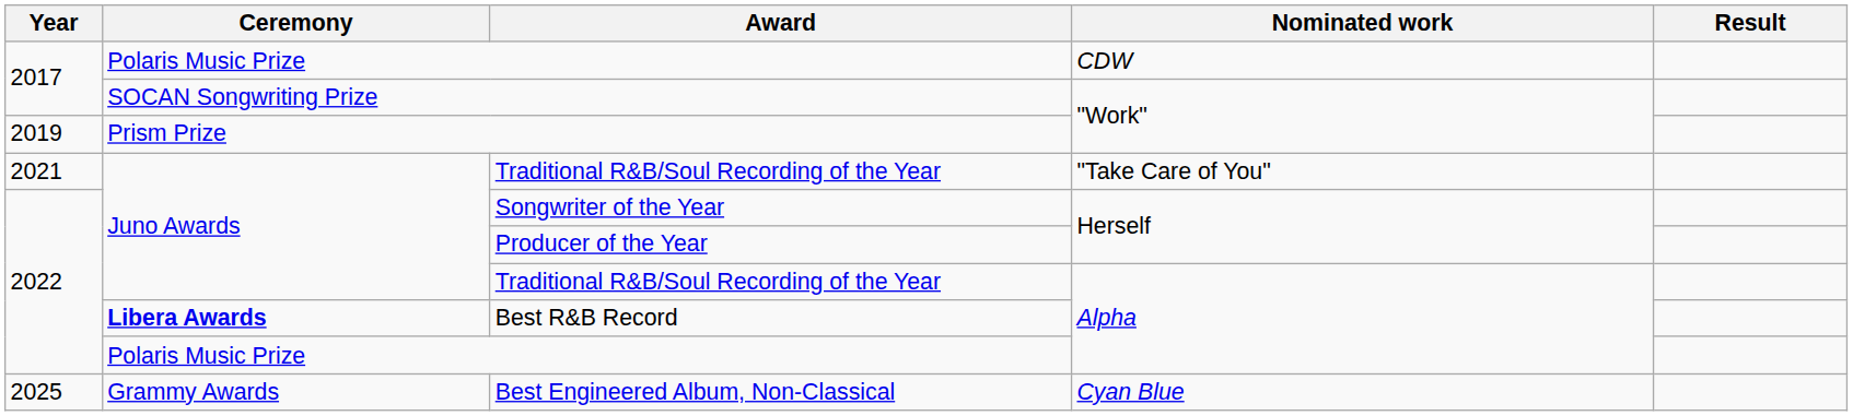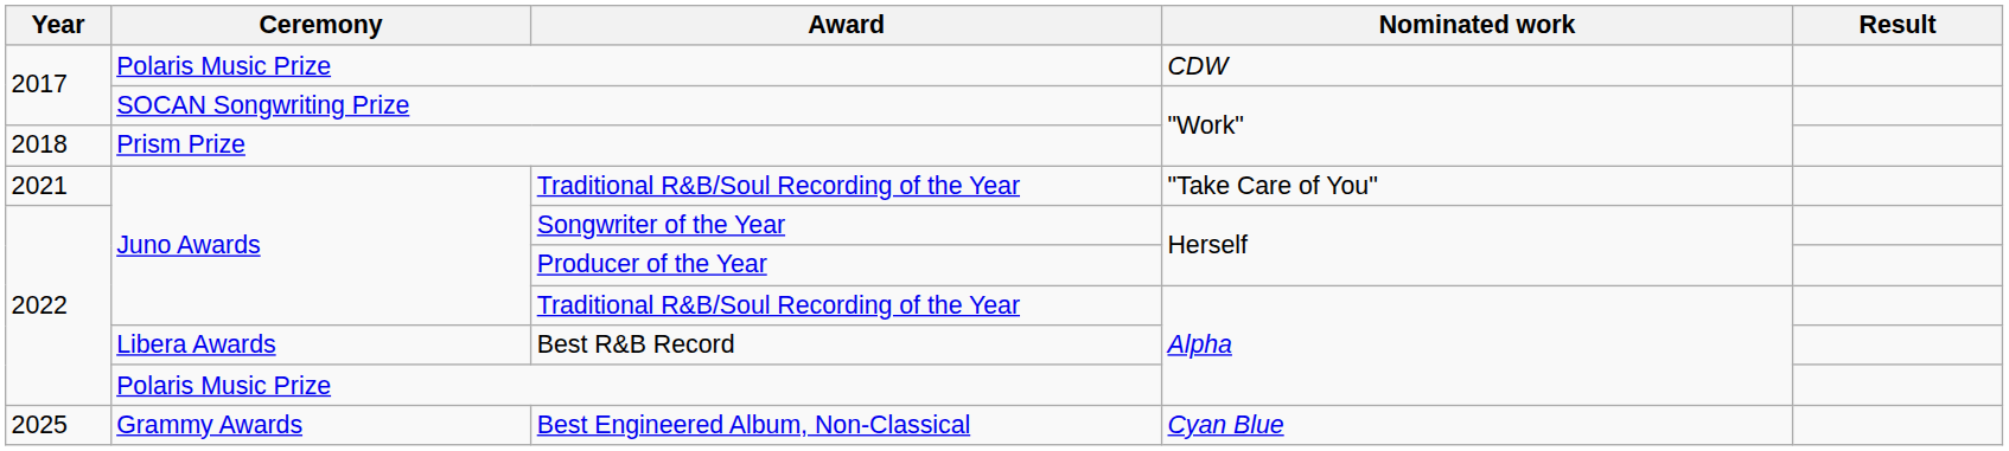Prism Prize | Year: 2019 -> 2018
Best R&B Record | Ceremony: bold -> normal
